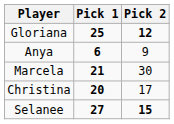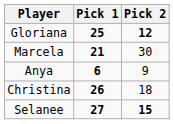rows swapped: Anya <-> Marcela
Christina | Pick 1: 20 -> 26
Christina | Pick 2: 17 -> 18
